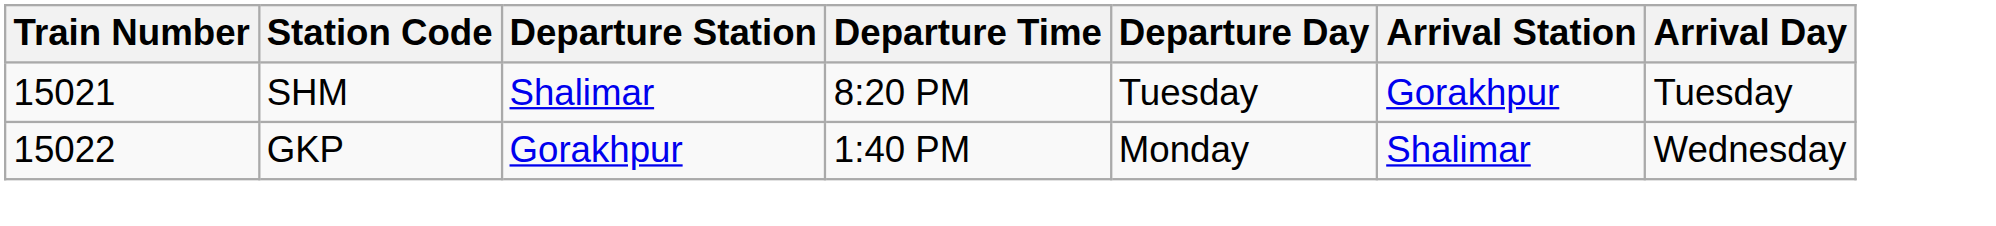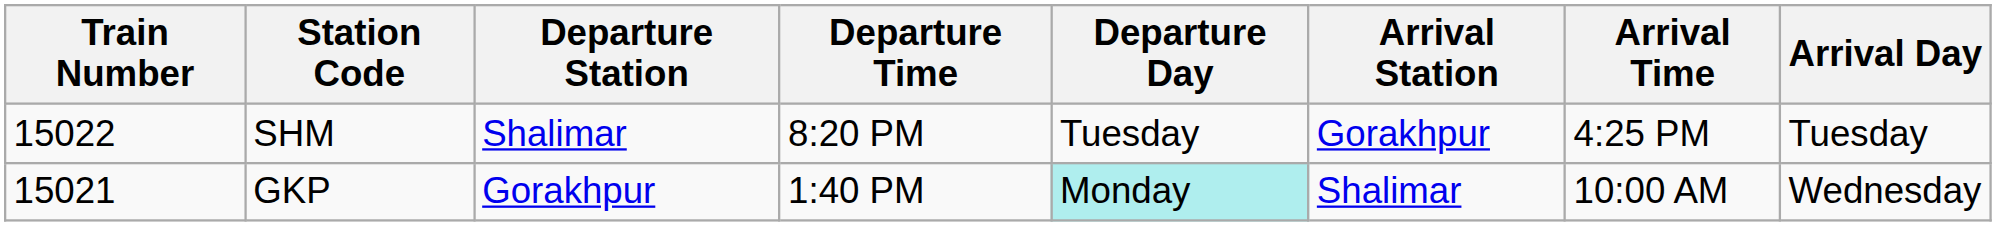+ column: Arrival Time | 4:25 PM | 10:00 AM
SHM | Train Number: 15021 -> 15022
GKP | Train Number: 15022 -> 15021
GKP | Departure Day: no background -> paleturquoise background
